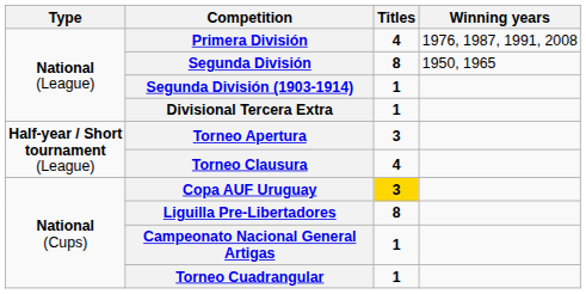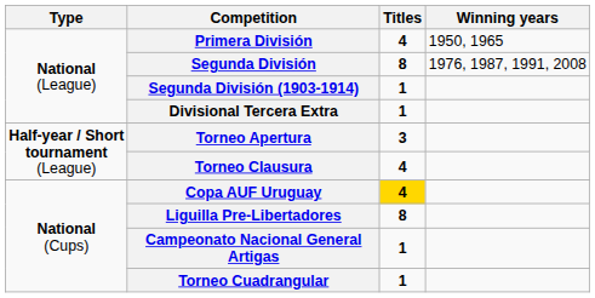Primera División | Winning years: 1976, 1987, 1991, 2008 -> 1950, 1965
Segunda División | Winning years: 1950, 1965 -> 1976, 1987, 1991, 2008
Copa AUF Uruguay | Titles: 3 -> 4
